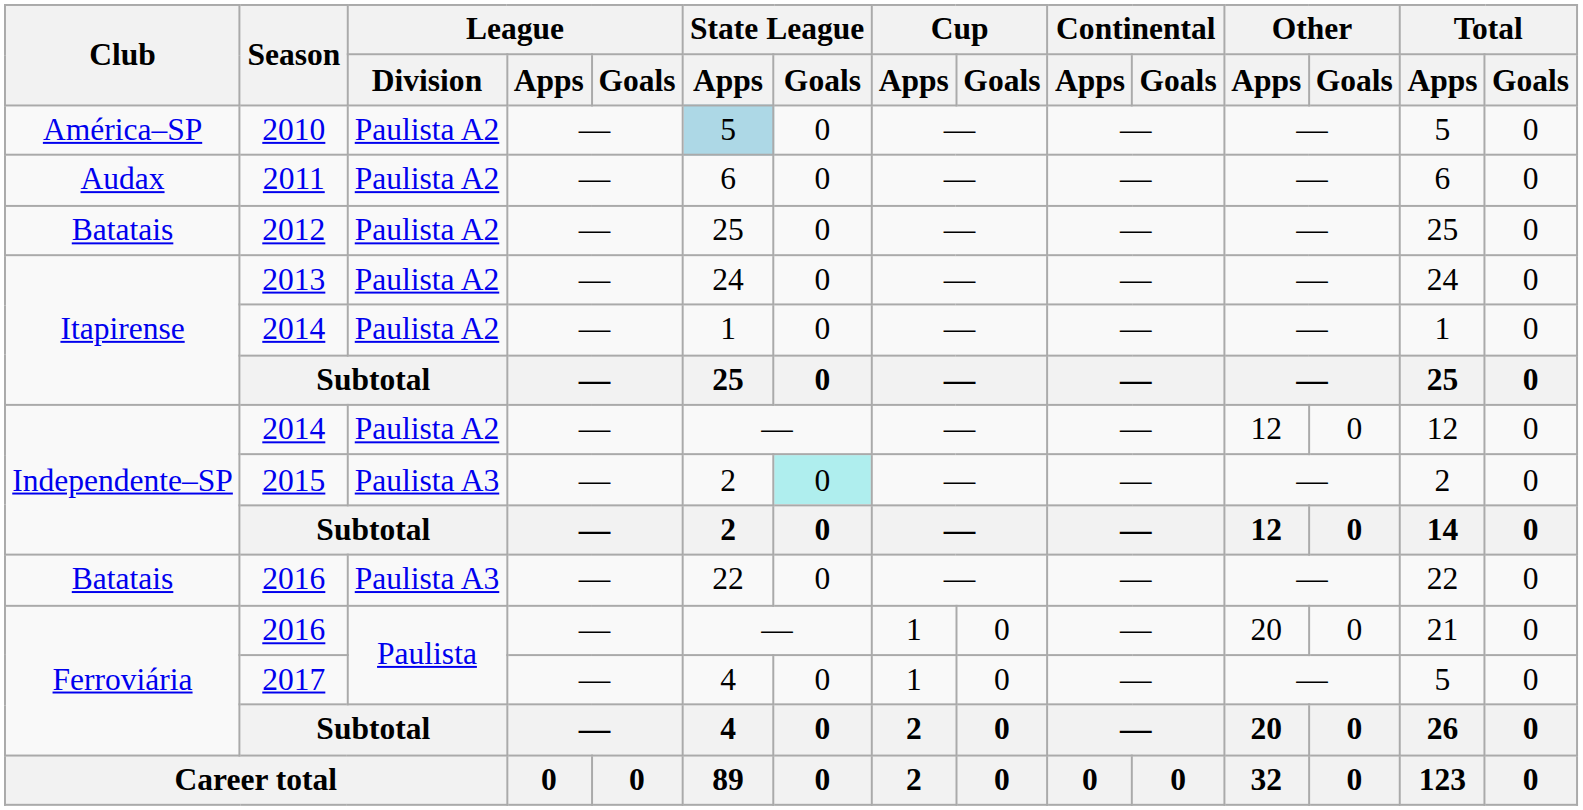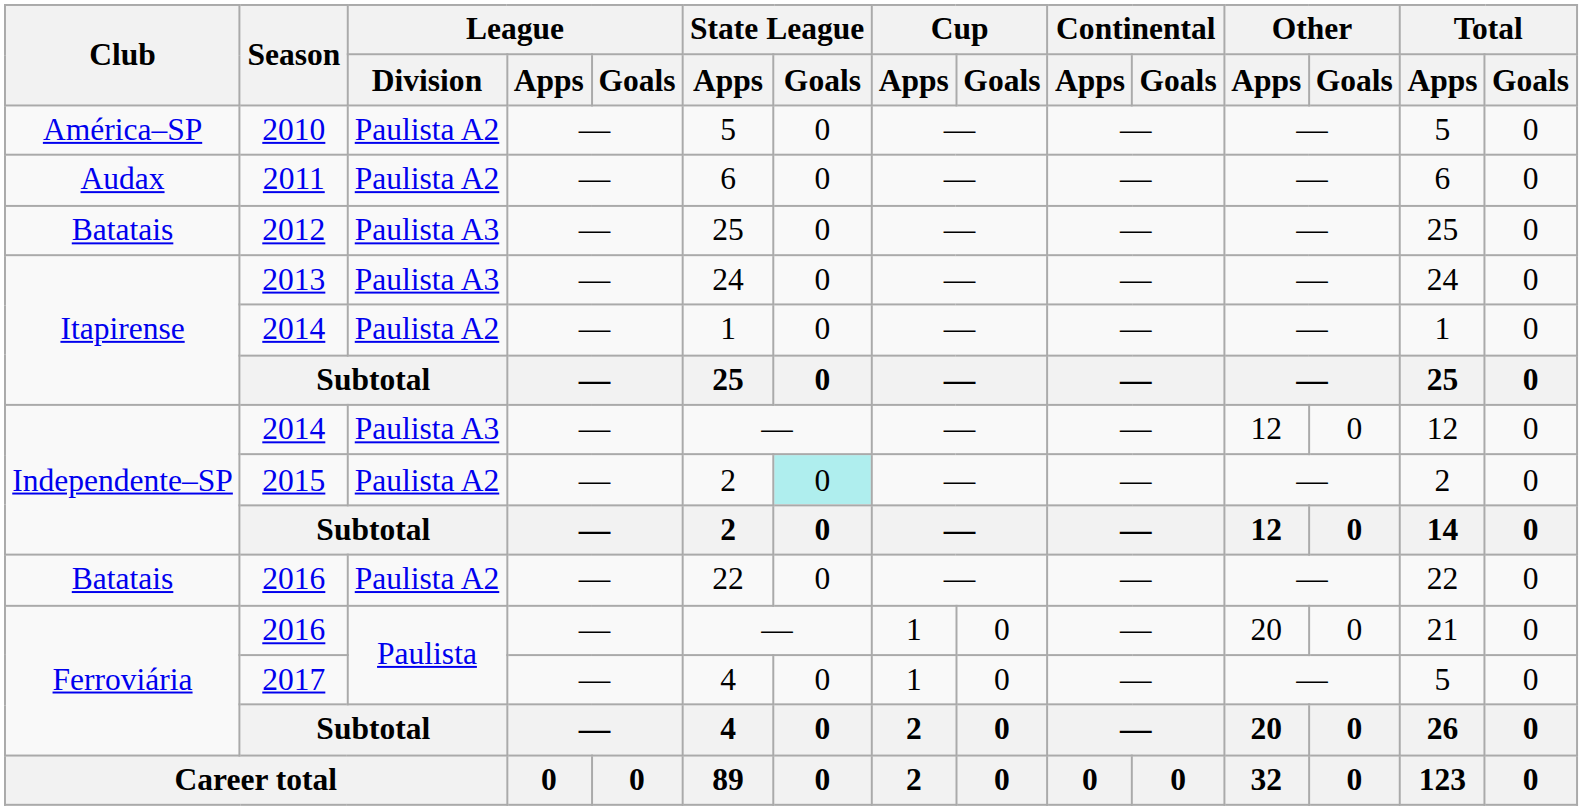2010 | State League / Apps: lightblue background -> no background
2012 | League / Division: Paulista A2 -> Paulista A3
2013 | League / Division: Paulista A2 -> Paulista A3
Independente–SP / 2014 | League / Division: Paulista A2 -> Paulista A3
2015 | League / Division: Paulista A3 -> Paulista A2
Batatais / 2016 | League / Division: Paulista A3 -> Paulista A2
